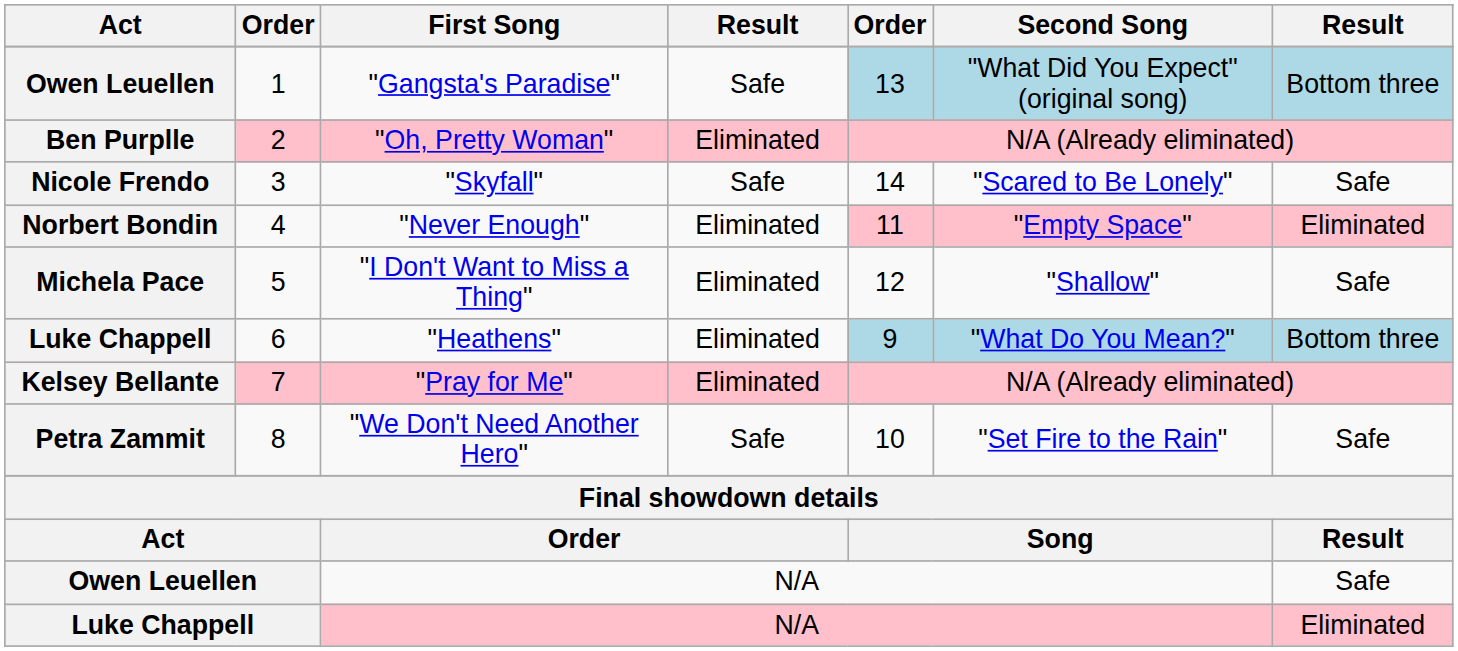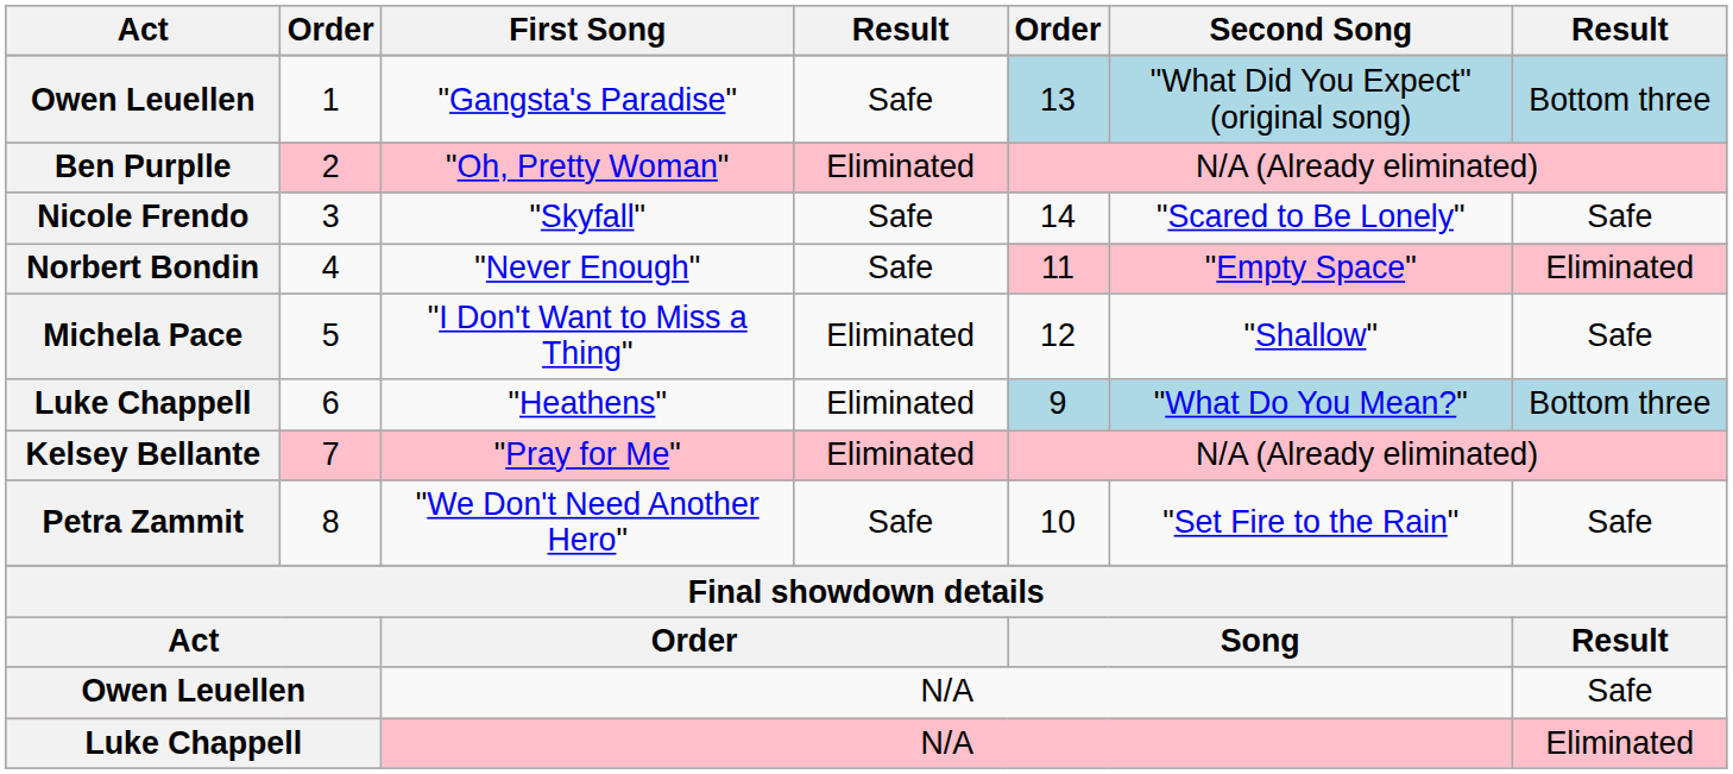"Never Enough" | column 4: Eliminated -> Safe
